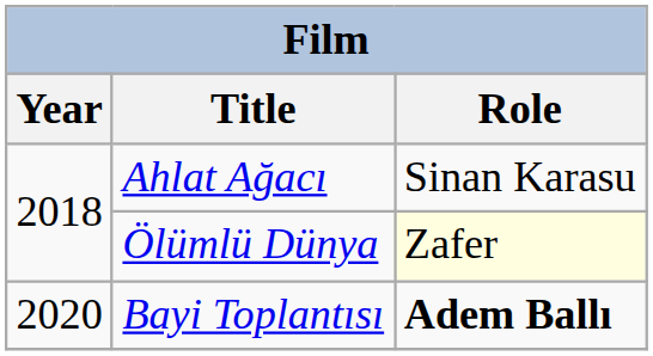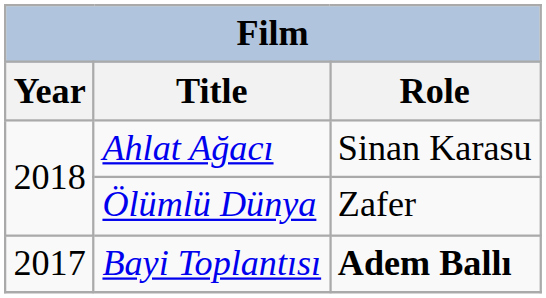Ölümlü Dünya | Role: lightyellow background -> no background
Bayi Toplantısı | Year: 2020 -> 2017
